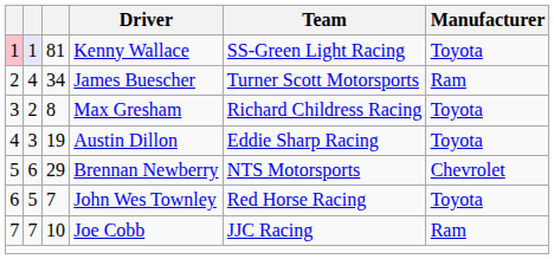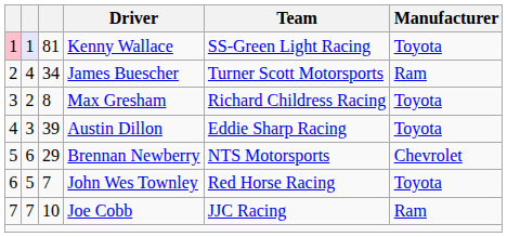Austin Dillon | column 3: 19 -> 39
